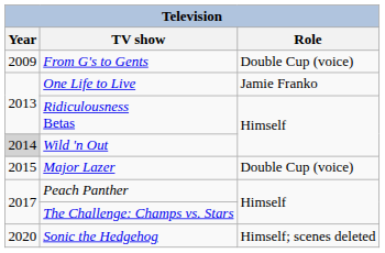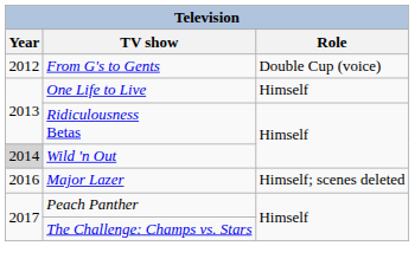From G's to Gents | Year: 2009 -> 2012
One Life to Live | Role: Jamie Franko -> Himself
Major Lazer | Year: 2015 -> 2016
Major Lazer | Role: Double Cup (voice) -> Himself; scenes deleted
- row: 2020 | Sonic the Hedgehog | Himself; scenes deleted
